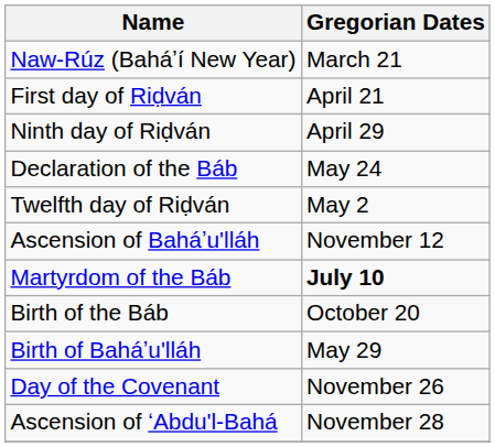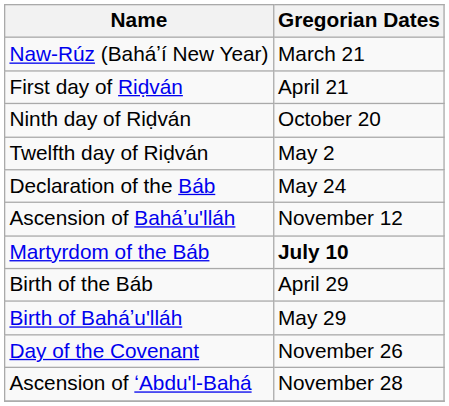Ninth day of Riḍván | Gregorian Dates: April 29 -> October 20
rows swapped: Twelfth day of Riḍván <-> Declaration of the Báb
Birth of the Báb | Gregorian Dates: October 20 -> April 29
